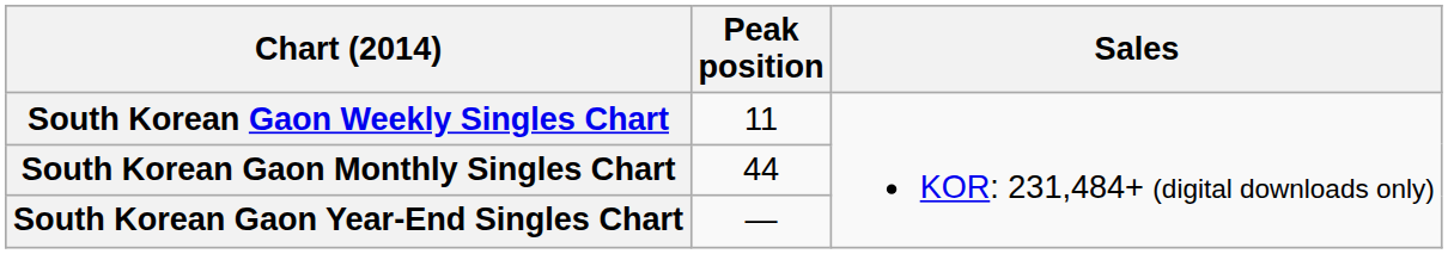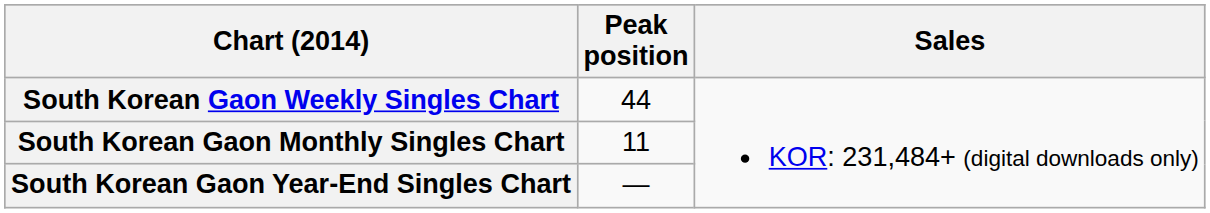South Korean Gaon Weekly Singles Chart | Peak position: 11 -> 44
South Korean Gaon Monthly Singles Chart | Peak position: 44 -> 11
